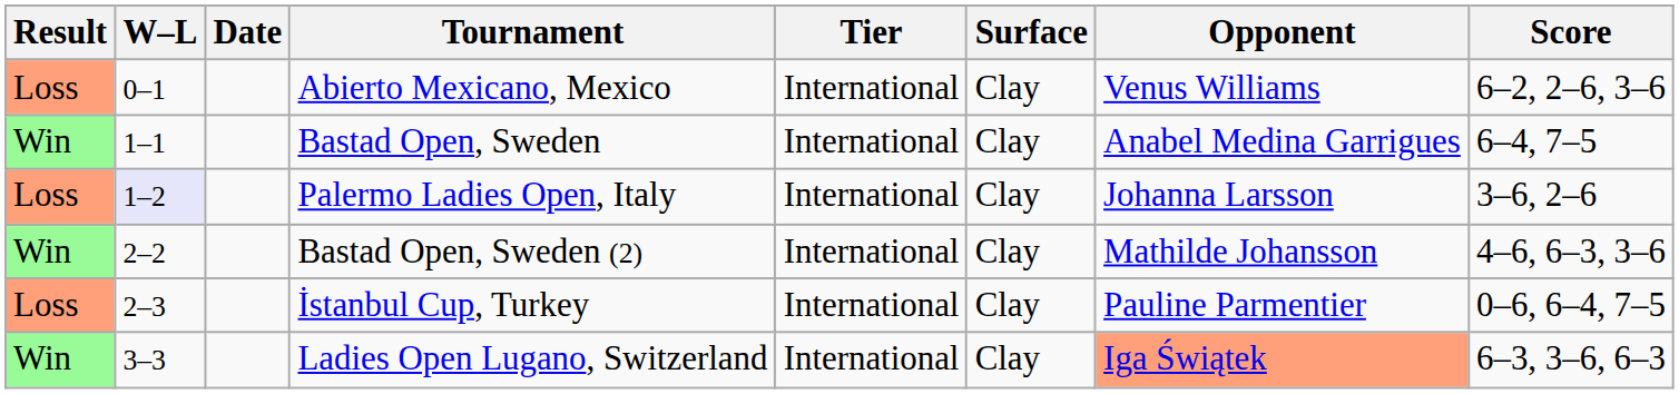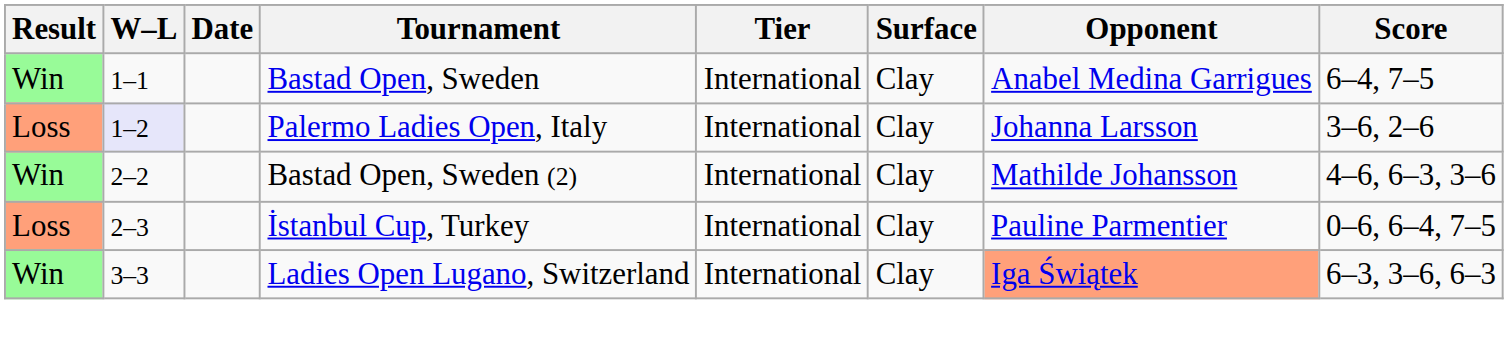- row: Loss | 0–1 | Abierto Mexicano, Mexico | International | Clay | Venus Williams | 6–2, 2–6, 3–6
